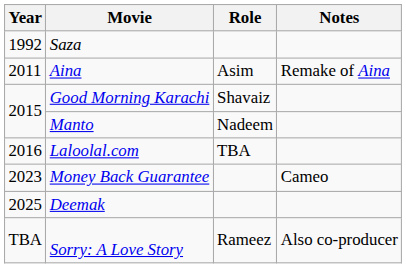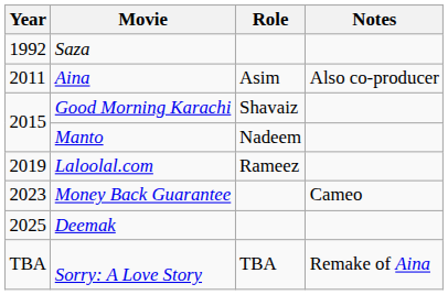Aina | Notes: Remake of Aina -> Also co-producer
Laloolal.com | Year: 2016 -> 2019
Laloolal.com | Role: TBA -> Rameez
Sorry: A Love Story | Role: Rameez -> TBA
Sorry: A Love Story | Notes: Also co-producer -> Remake of Aina
